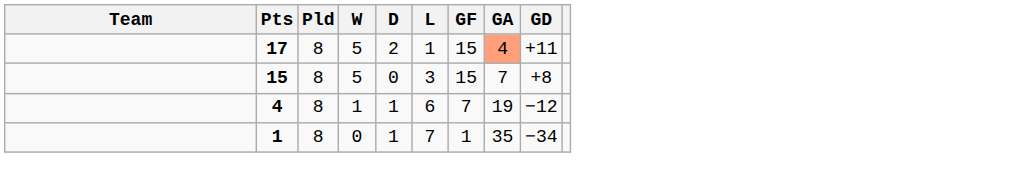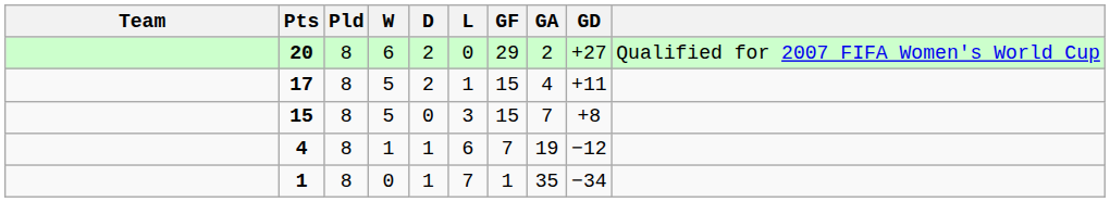+ row: 20 | 8 | 6 | 2 | 0 | 29 | 2 | +27 | Qualified for 2007 FIFA Women's World Cup
17 | GA: lightsalmon background -> no background
